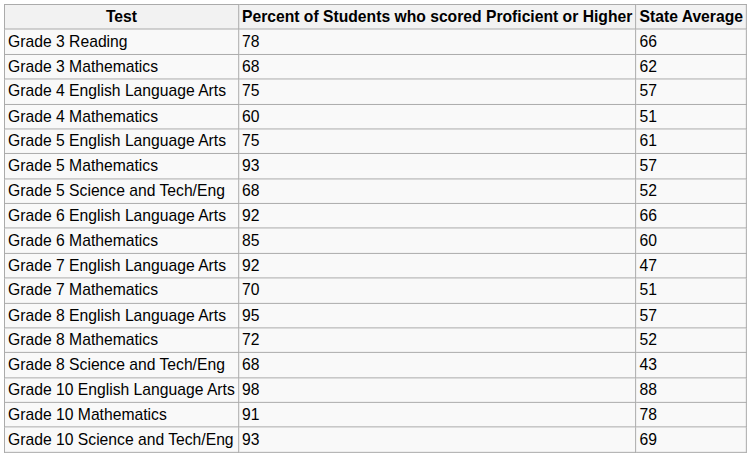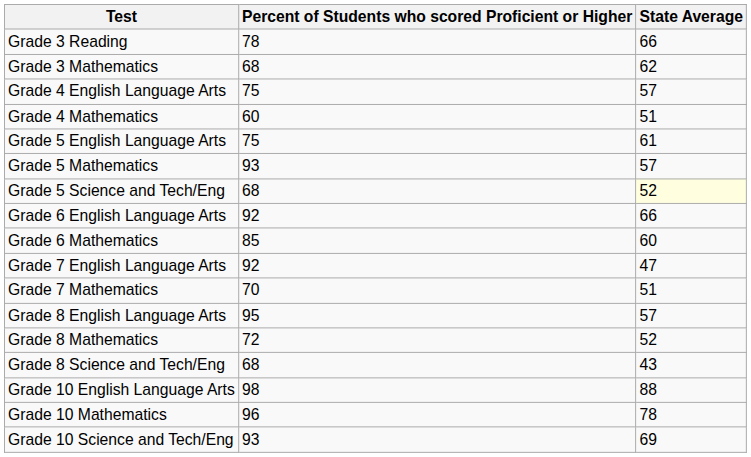Grade 5 Science and Tech/Eng | State Average: no background -> lightyellow background
Grade 10 Mathematics | Percent of Students who scored Proficient or Higher: 91 -> 96
